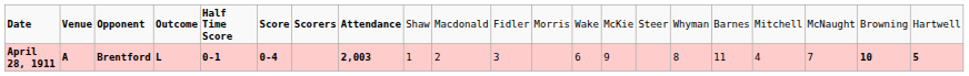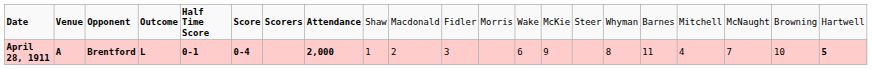April 28, 1911 | column 8: 2,003 -> 2,000
April 28, 1911 | column 20: bold -> normal
